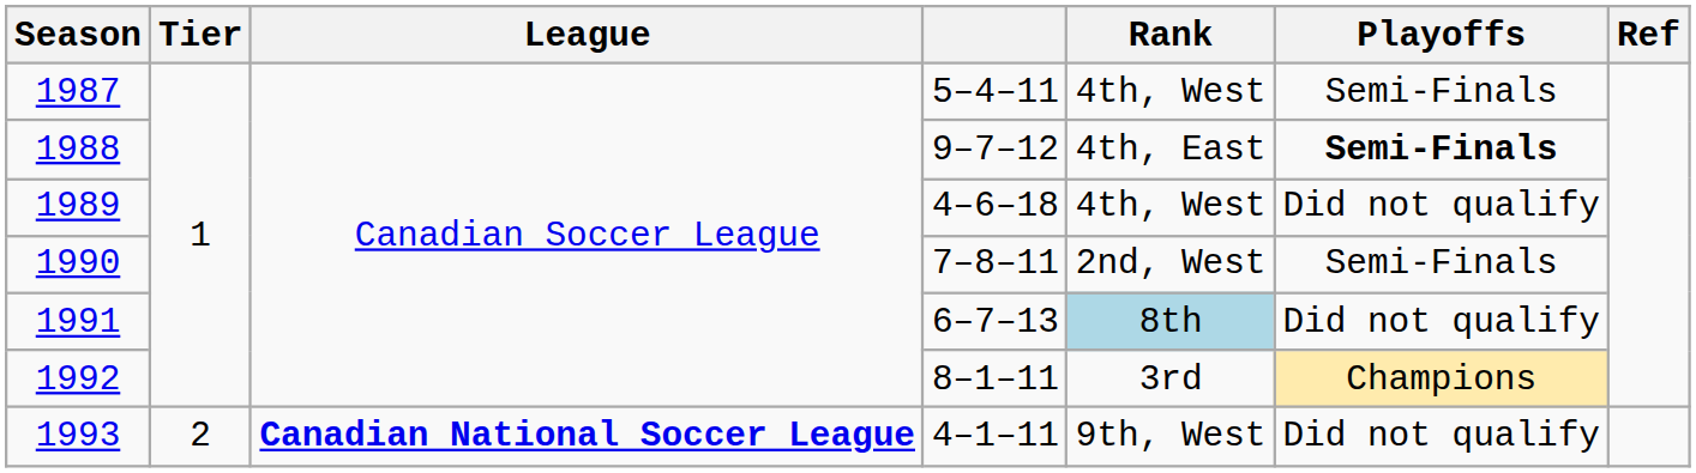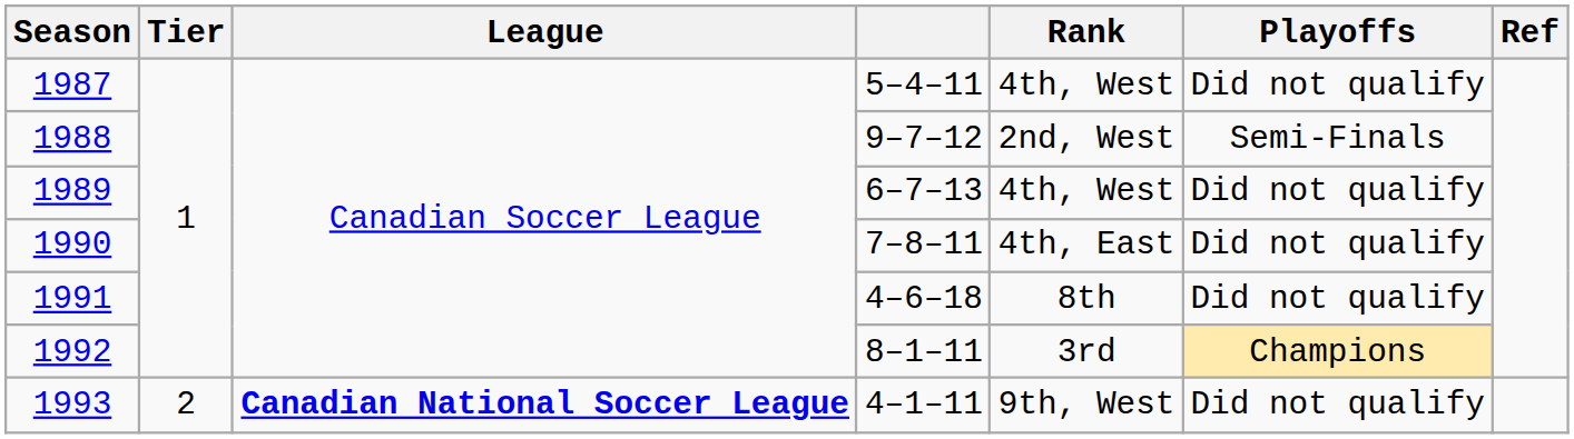1987 | Playoffs: Semi-Finals -> Did not qualify
1988 | Rank: 4th, East -> 2nd, West
1988 | Playoffs: bold -> normal
1989 | column 4: 4–6–18 -> 6–7–13
1990 | Rank: 2nd, West -> 4th, East
1990 | Playoffs: Semi-Finals -> Did not qualify
1991 | column 4: 6–7–13 -> 4–6–18
1991 | Rank: lightblue background -> no background
